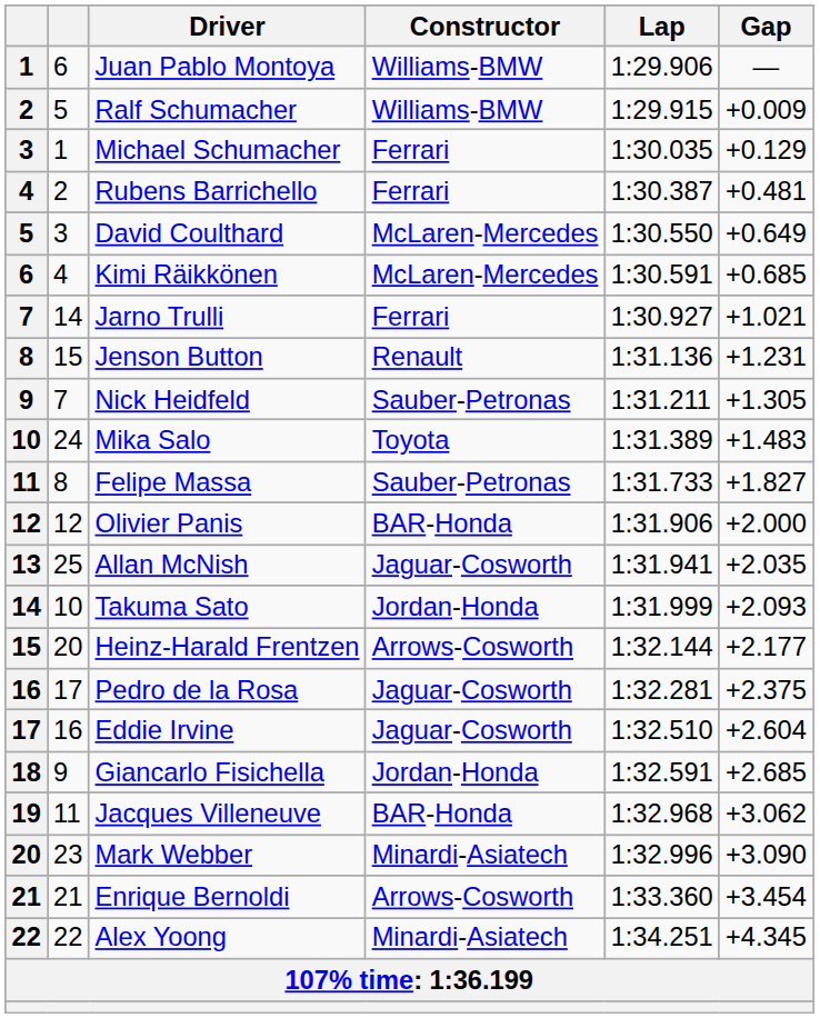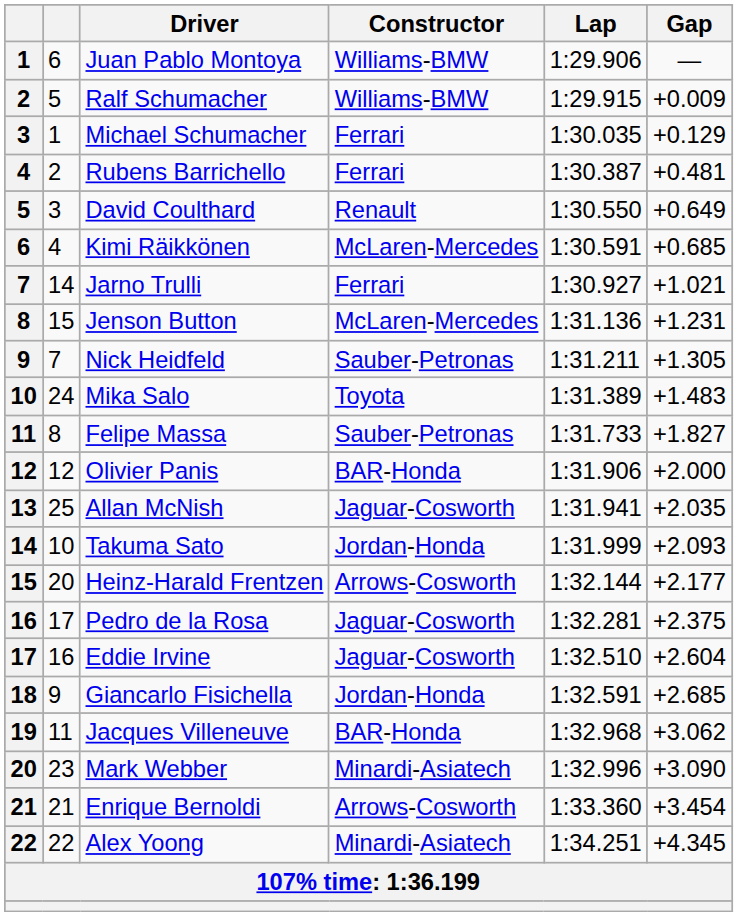David Coulthard | Constructor: McLaren-Mercedes -> Renault
Jenson Button | Constructor: Renault -> McLaren-Mercedes
